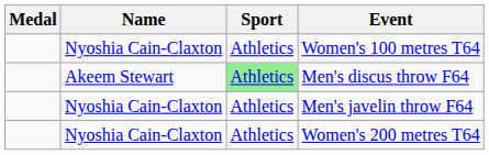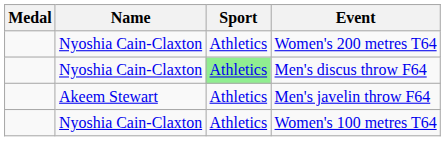rows swapped: Women's 100 metres T64 <-> Women's 200 metres T64
Men's discus throw F64 | Name: Akeem Stewart -> Nyoshia Cain-Claxton
Men's javelin throw F64 | Name: Nyoshia Cain-Claxton -> Akeem Stewart
